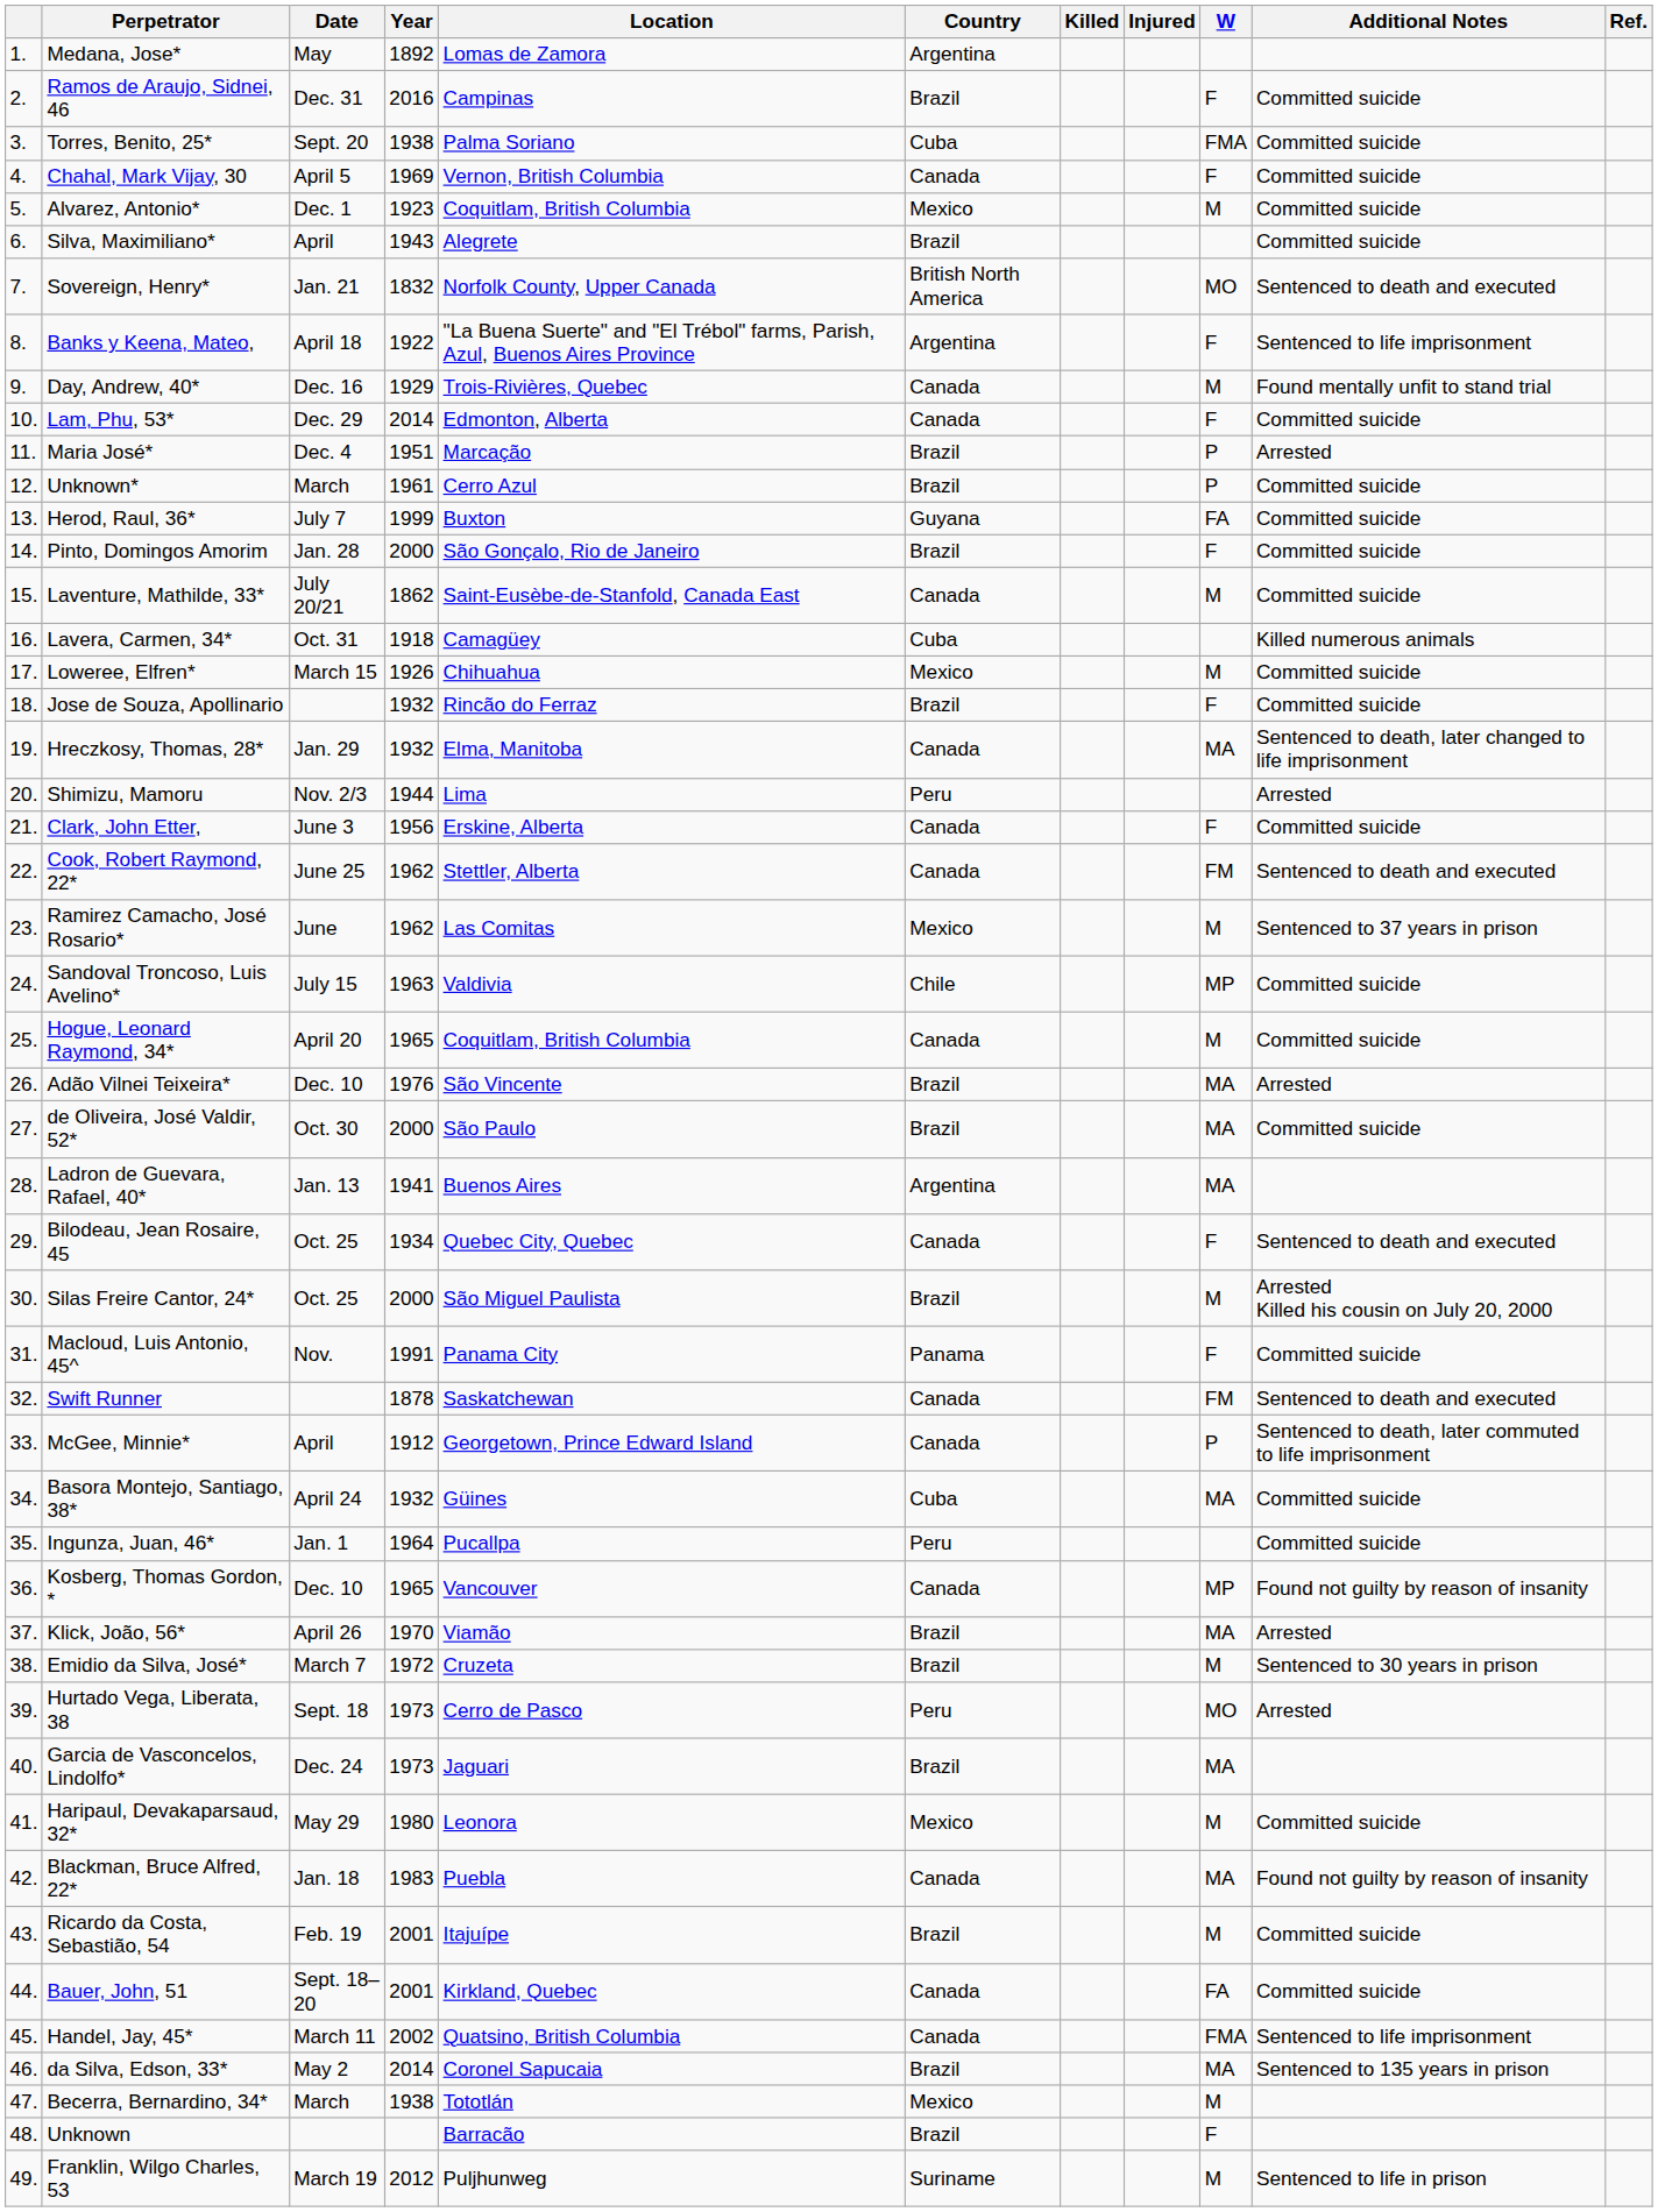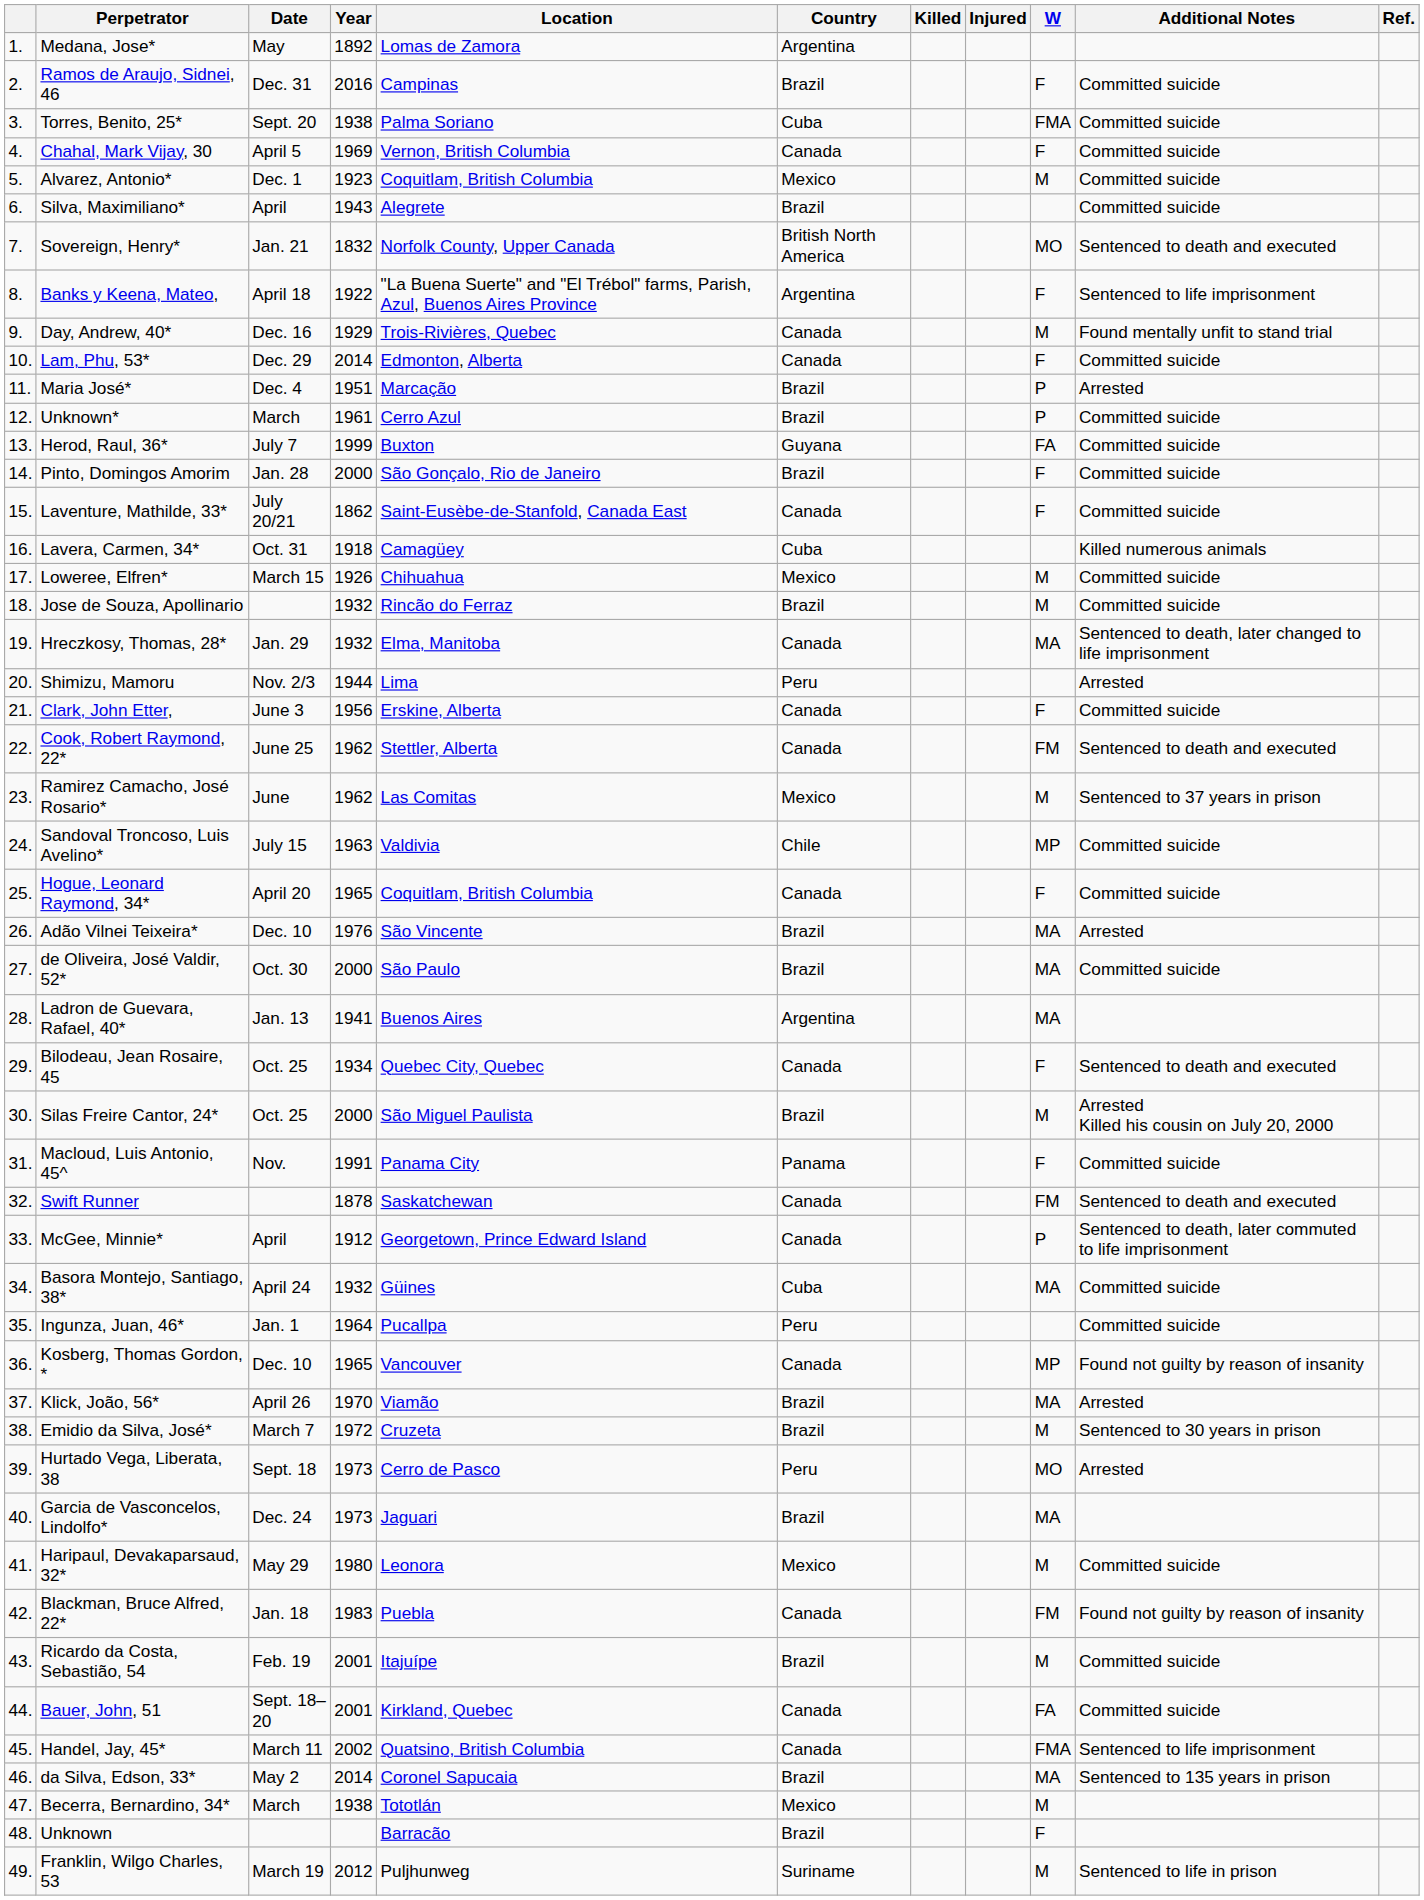Laventure, Mathilde, 33* | W: M -> F
Jose de Souza, Apollinario | W: F -> M
Hogue, Leonard Raymond, 34* | W: M -> F
Blackman, Bruce Alfred, 22* | W: MA -> FM
